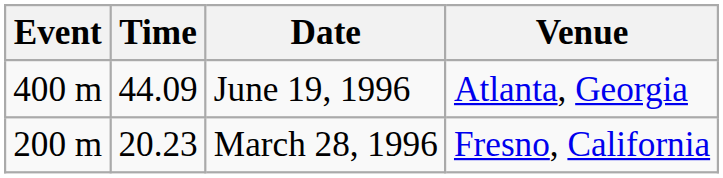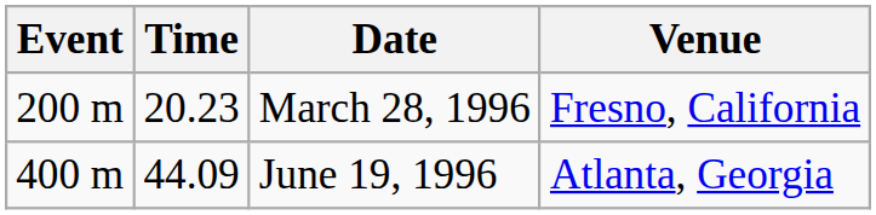rows swapped: March 28, 1996 <-> June 19, 1996
